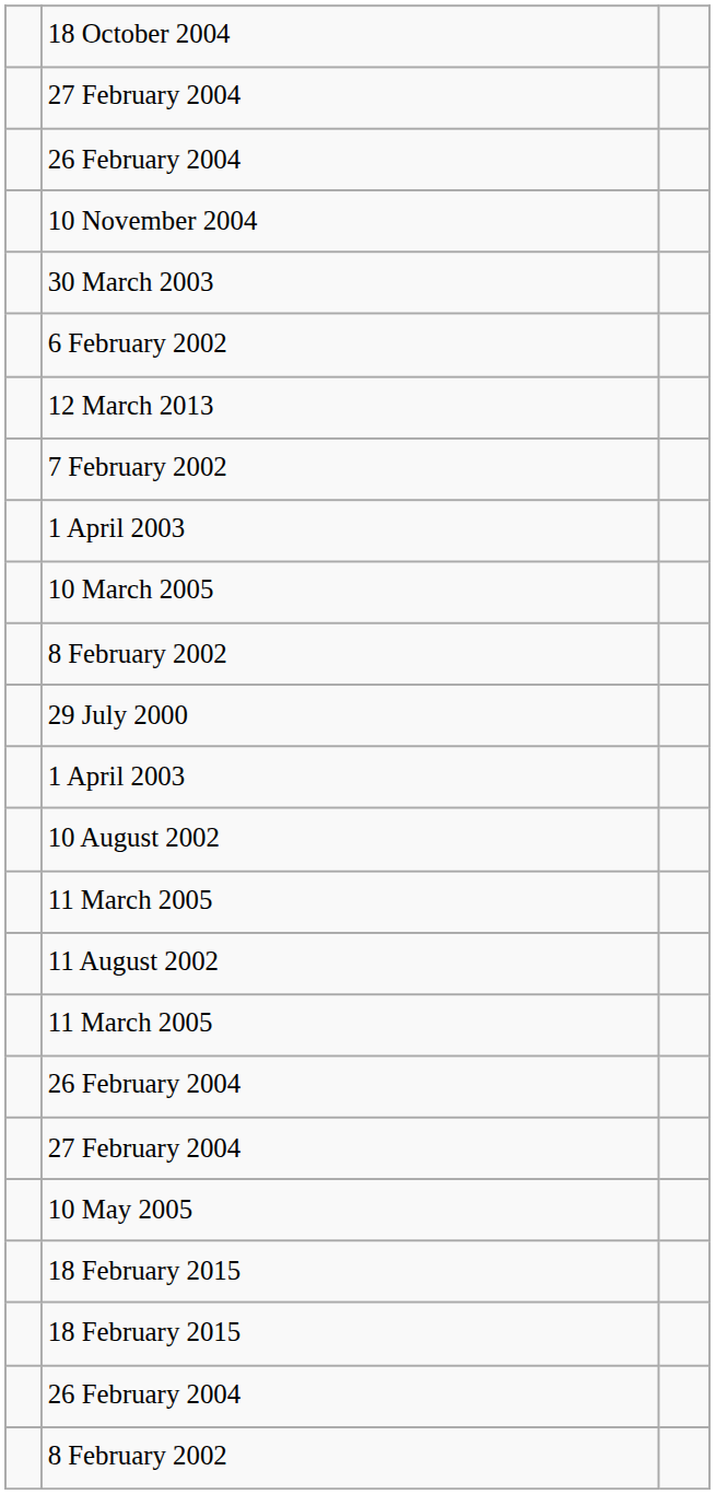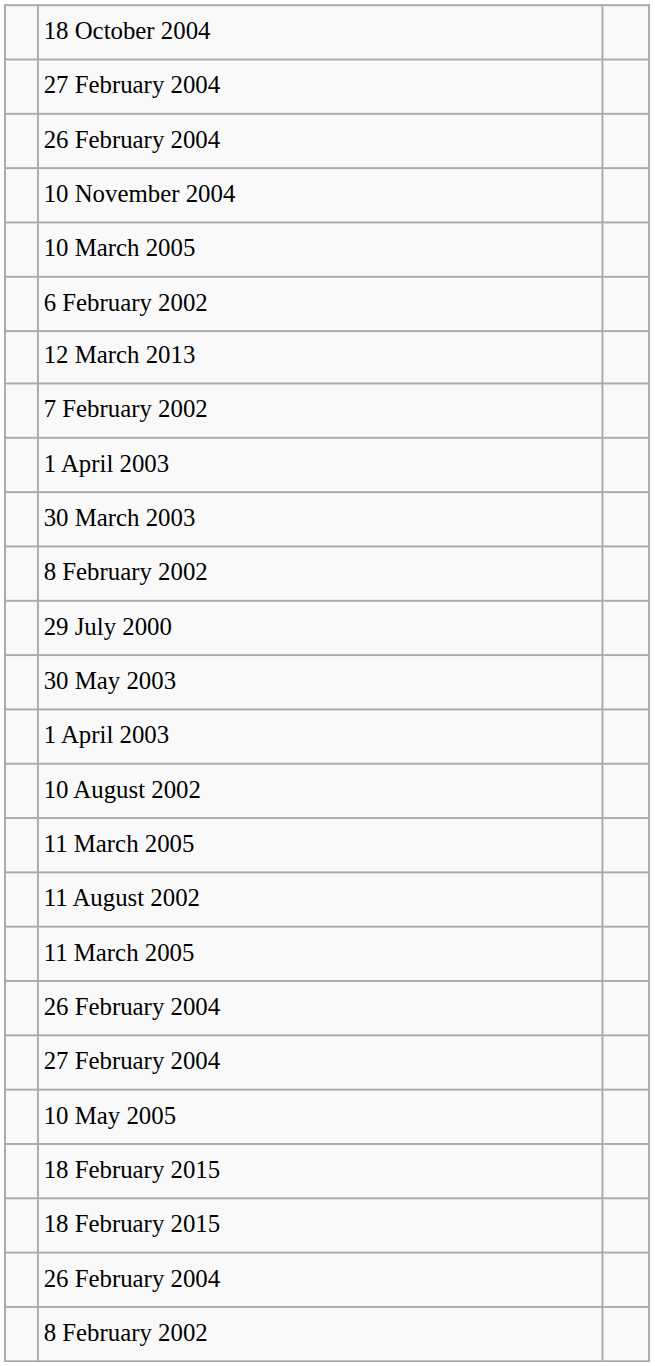rows swapped: 10 March 2005 <-> 30 March 2003
+ row: 30 May 2003
